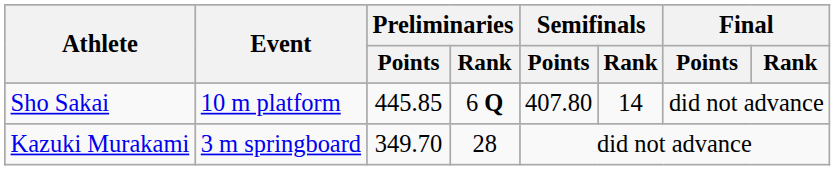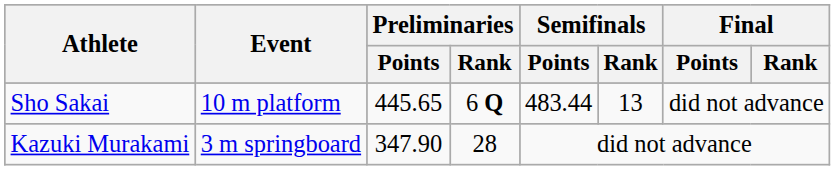Sho Sakai | Preliminaries / Points: 445.85 -> 445.65
Sho Sakai | Semifinals / Points: 407.80 -> 483.44
Sho Sakai | Semifinals / Rank: 14 -> 13
Kazuki Murakami | Preliminaries / Points: 349.70 -> 347.90
